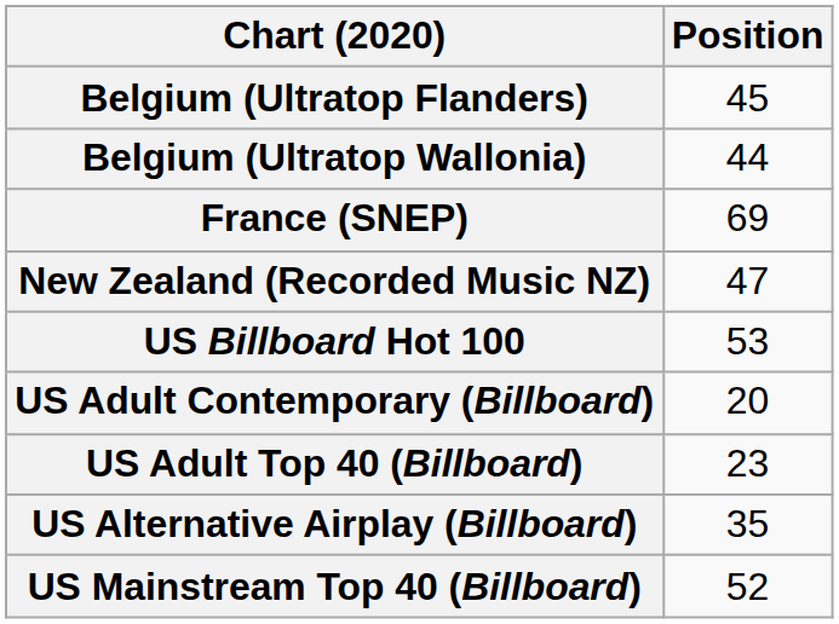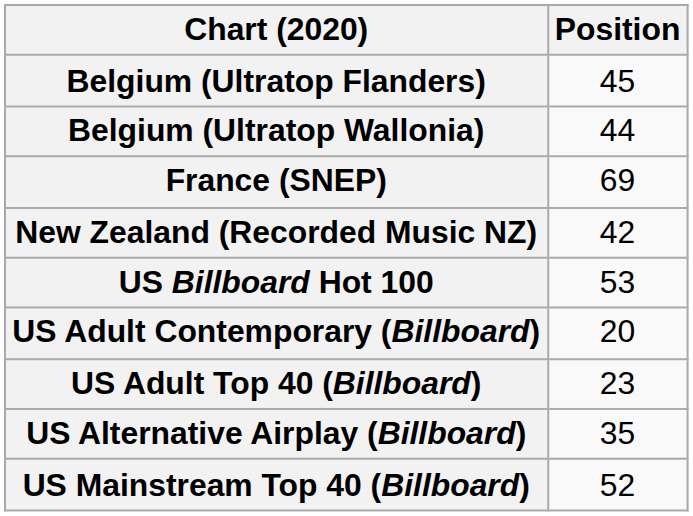New Zealand (Recorded Music NZ) | Position: 47 -> 42
